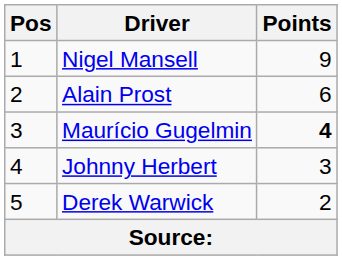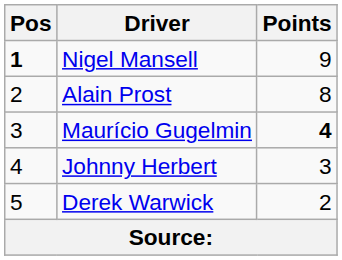Nigel Mansell | Pos: normal -> bold
Alain Prost | Points: 6 -> 8
